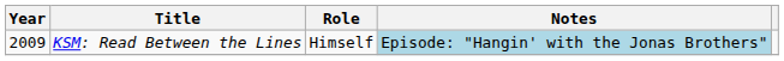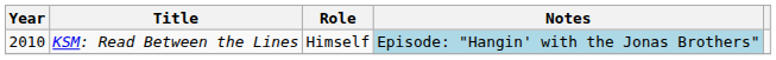KSM: Read Between the Lines | Year: 2009 -> 2010
